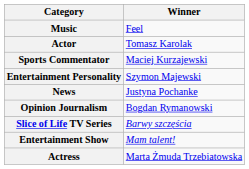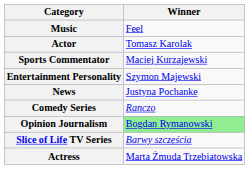+ row: Comedy Series | Ranczo
Opinion Journalism | Winner: no background -> lightgreen background
- row: Entertainment Show | Mam talent!
